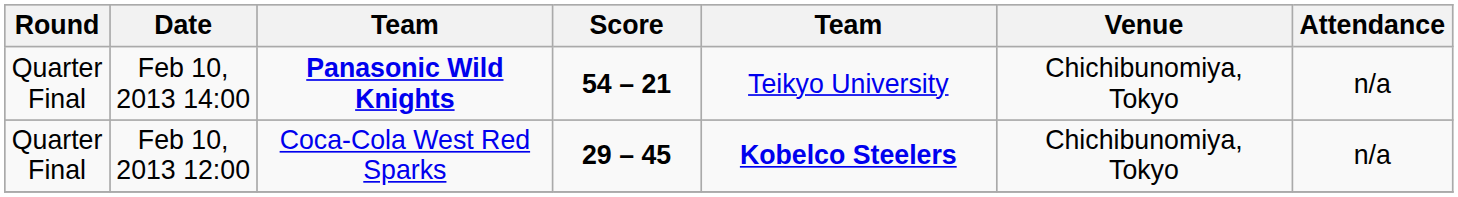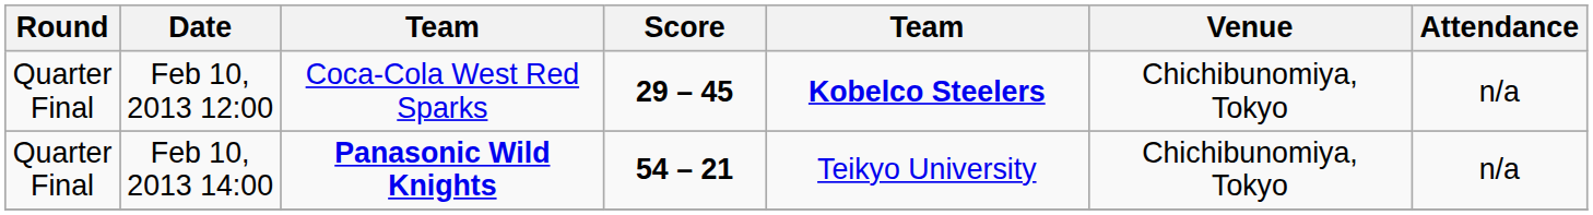rows swapped: Feb 10, 2013 12:00 <-> Feb 10, 2013 14:00
